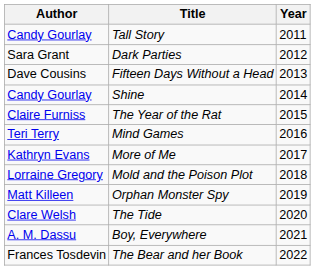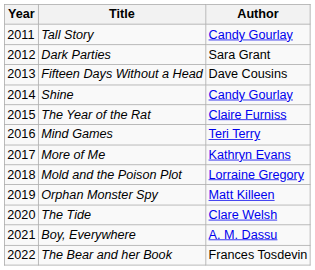columns swapped: Year <-> Author
